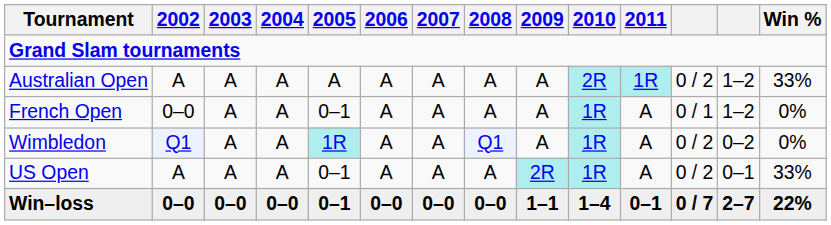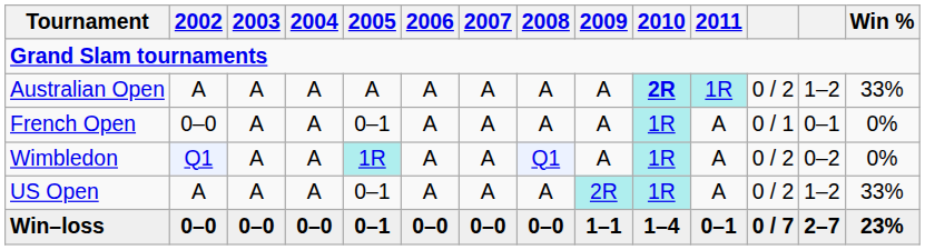Australian Open | 2010: normal -> bold
French Open | column 13: 1–2 -> 0–1
US Open | column 13: 0–1 -> 1–2
Win–loss | Win %: 22% -> 23%
